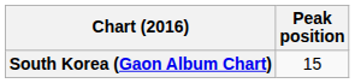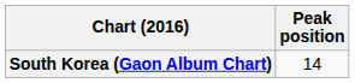South Korea (Gaon Album Chart) | Peak position: 15 -> 14
